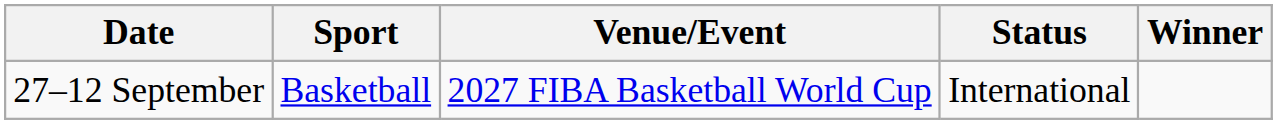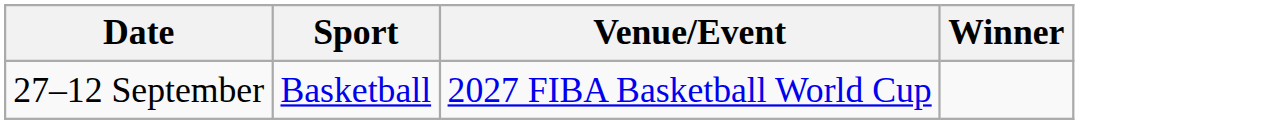- column: Status | International
